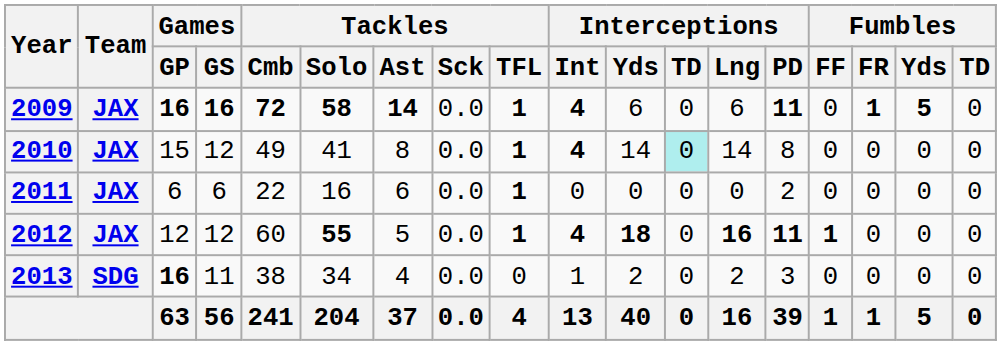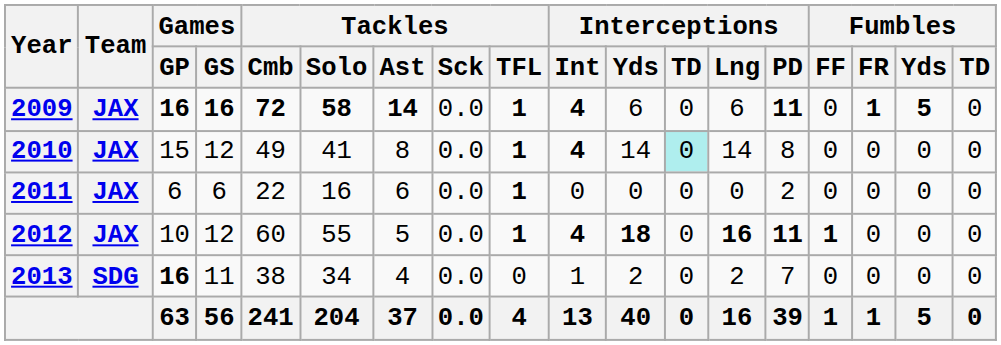2012 | Games / GP: 12 -> 10
2012 | Tackles / Solo: bold -> normal
2013 | Interceptions / PD: 3 -> 7
